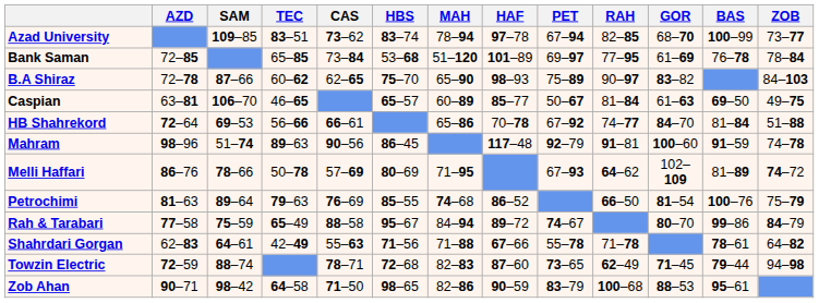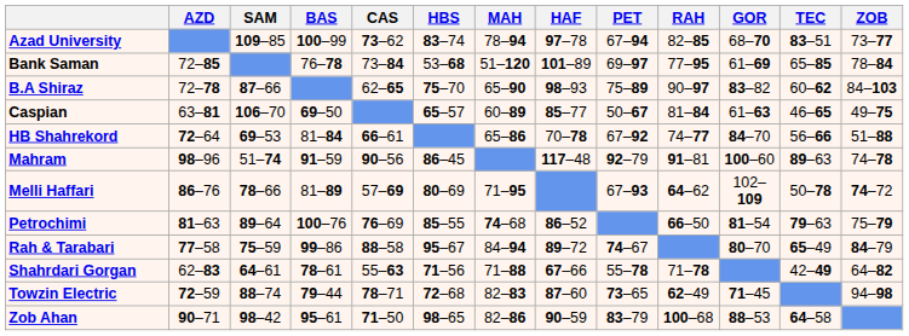columns swapped: BAS <-> TEC
